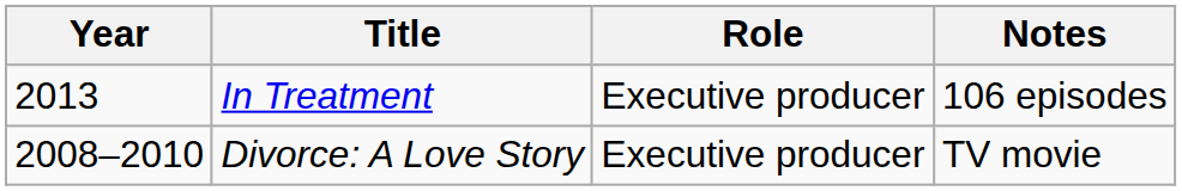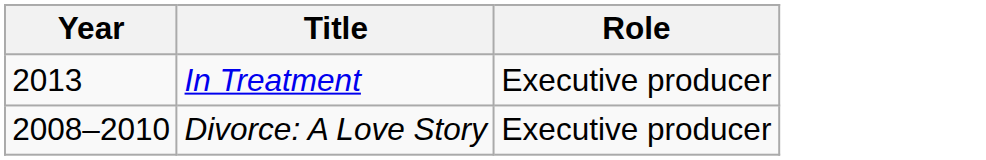- column: Notes | 106 episodes | TV movie
